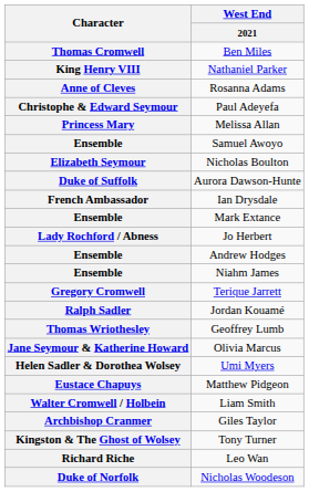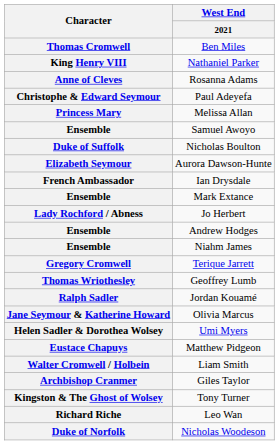Nicholas Boulton | Character: Elizabeth Seymour -> Duke of Suffolk
Aurora Dawson-Hunte | Character: Duke of Suffolk -> Elizabeth Seymour
rows swapped: Jordan Kouamé <-> Geoffrey Lumb
